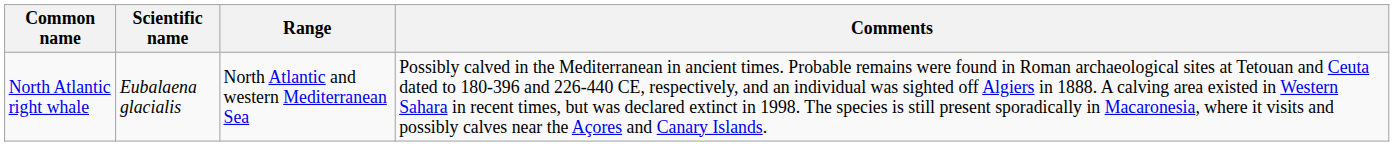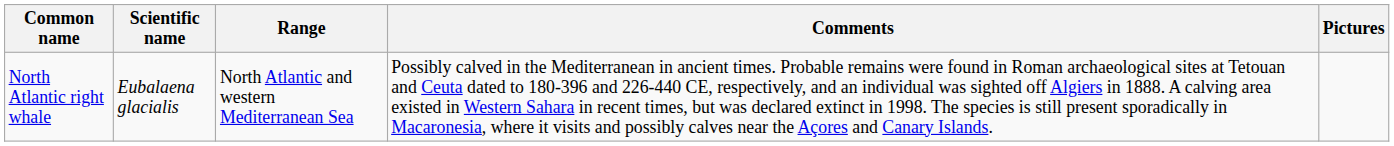+ column: Pictures
